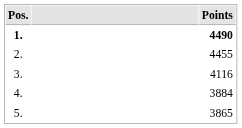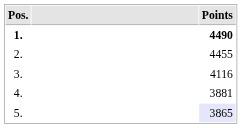4. | Points: 3884 -> 3881
5. | Points: no background -> lavender background
